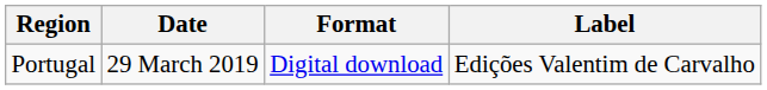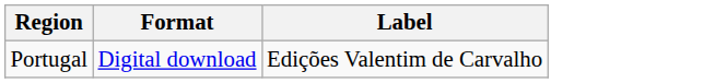- column: Date | 29 March 2019
